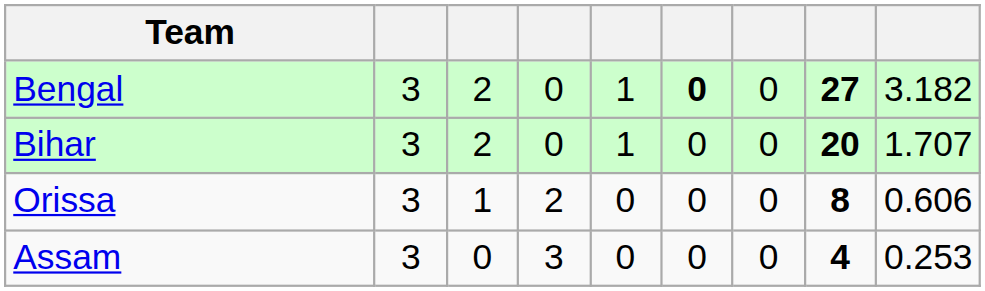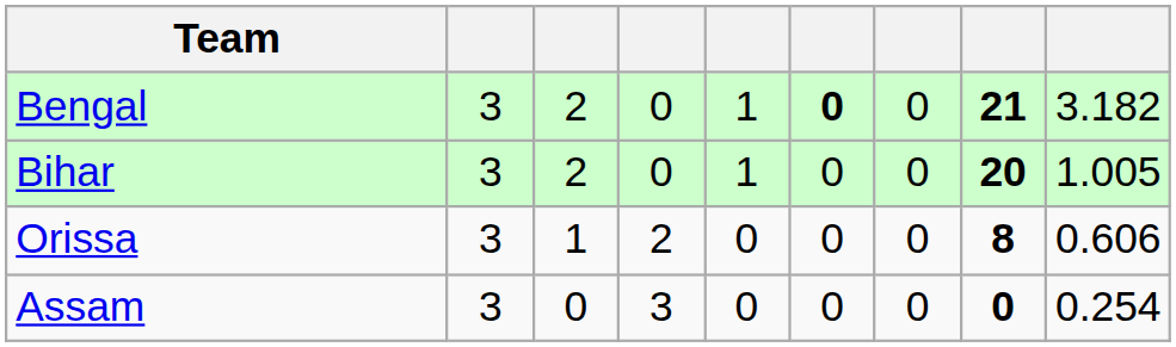Bengal | column 8: 27 -> 21
Bihar | column 9: 1.707 -> 1.005
Assam | column 8: 4 -> 0
Assam | column 9: 0.253 -> 0.254
